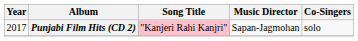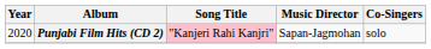Punjabi Film Hits (CD 2) | Year: 2017 -> 2020
